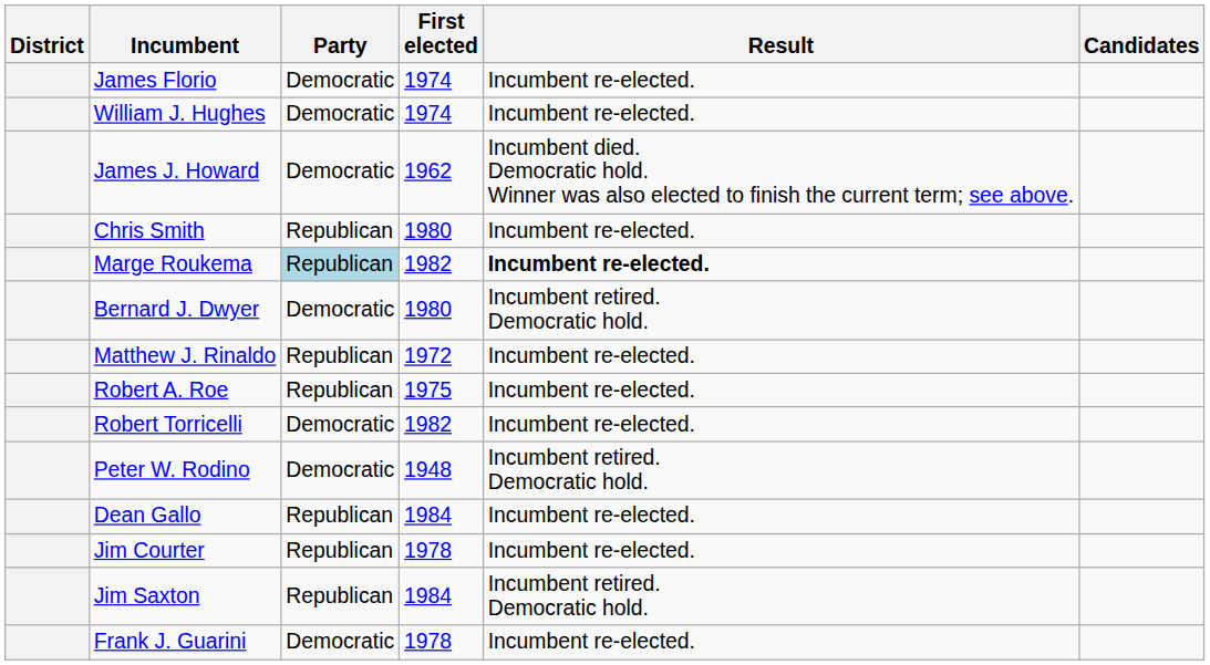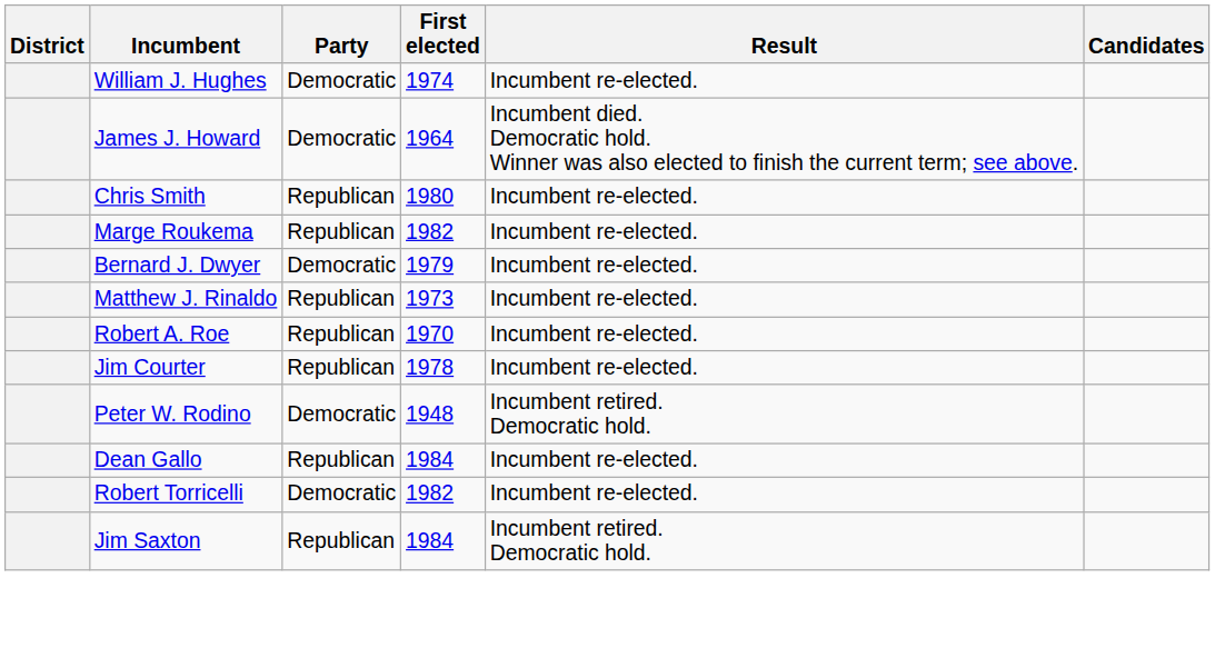- row: James Florio | Democratic | 1974 | Incumbent re-elected.
James J. Howard | First elected: 1962 -> 1964
Marge Roukema | Party: lightblue background -> no background
Marge Roukema | Result: bold -> normal
Bernard J. Dwyer | First elected: 1980 -> 1979
Bernard J. Dwyer | Result: Incumbent retired. Democratic hold. -> Incumbent re-elected.
Matthew J. Rinaldo | First elected: 1972 -> 1973
Robert A. Roe | First elected: 1975 -> 1970
rows swapped: Robert Torricelli <-> Jim Courter
- row: Frank J. Guarini | Democratic | 1978 | Incumbent re-elected.
